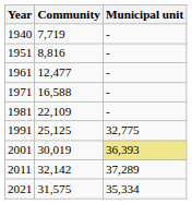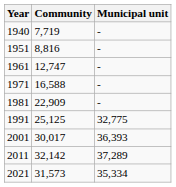1961 | Community: 12,477 -> 12,747
1981 | Community: 22,109 -> 22,909
2001 | Community: 30,019 -> 30,017
2001 | Municipal unit: khaki background -> no background
2021 | Community: 31,575 -> 31,573
